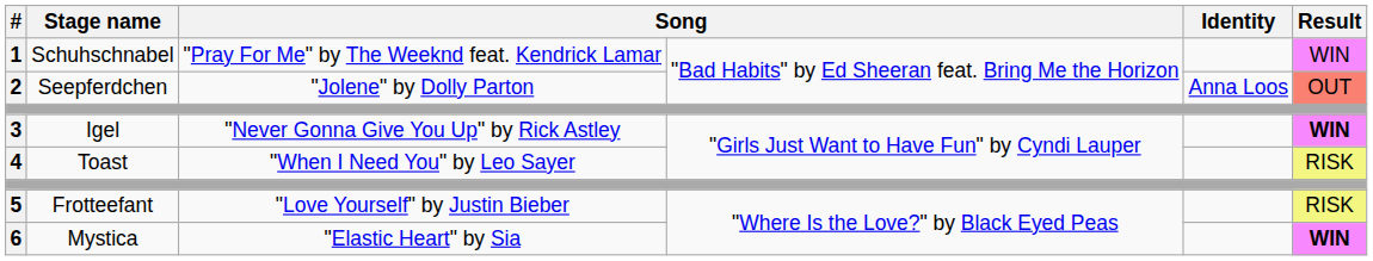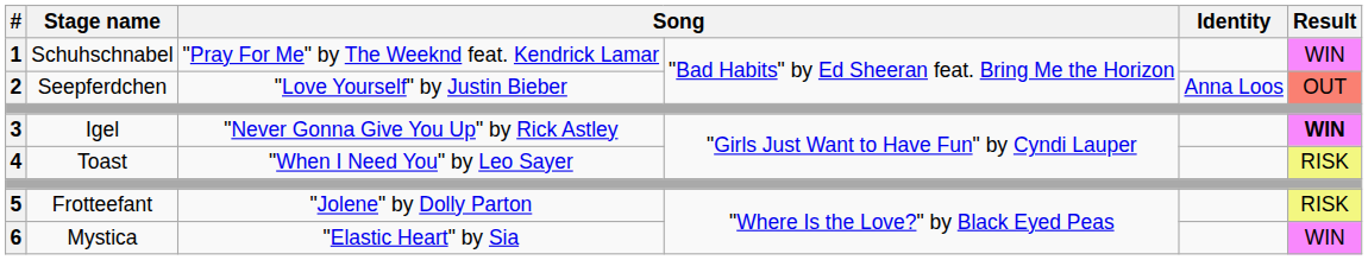2 | column 3: "Jolene" by Dolly Parton -> "Love Yourself" by Justin Bieber
5 | column 3: "Love Yourself" by Justin Bieber -> "Jolene" by Dolly Parton
6 | Result: bold -> normal
